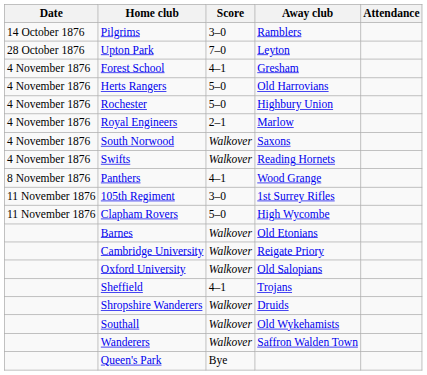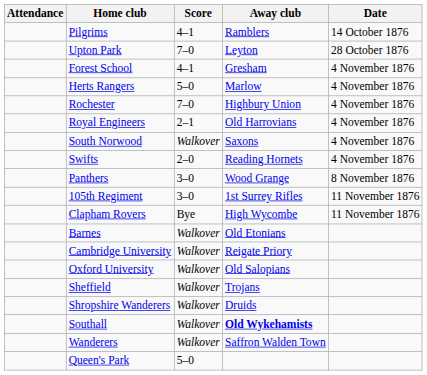columns swapped: Date <-> Attendance
Pilgrims | Score: 3–0 -> 4–1
Herts Rangers | Away club: Old Harrovians -> Marlow
Rochester | Score: 5–0 -> 7–0
Royal Engineers | Away club: Marlow -> Old Harrovians
Swifts | Score: Walkover -> 2–0
Panthers | Score: 4–1 -> 3–0
Clapham Rovers | Score: 5–0 -> Bye
Sheffield | Score: 4–1 -> Walkover
Southall | Away club: normal -> bold
Queen's Park | Score: Bye -> 5–0
